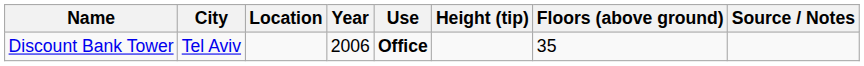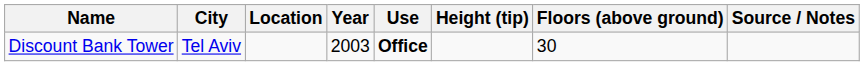Discount Bank Tower | Year: 2006 -> 2003
Discount Bank Tower | Floors (above ground): 35 -> 30
